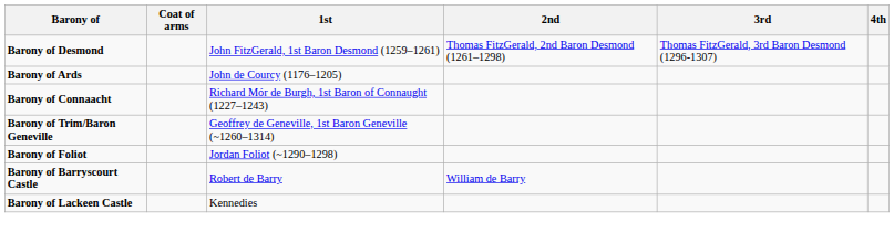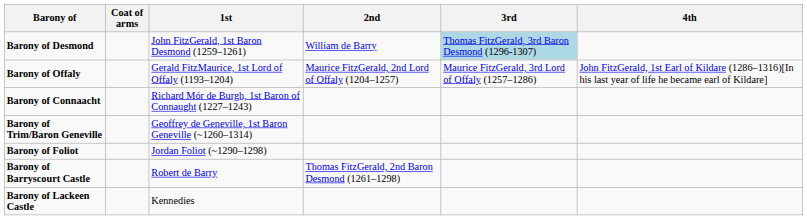Barony of Desmond | 2nd: Thomas FitzGerald, 2nd Baron Desmond (1261–1298) -> William de Barry
Barony of Desmond | 3rd: no background -> lightblue background
+ row: Barony of Offaly | Gerald FitzMaurice, 1st Lord of Offaly (1193–1204) | Maurice FitzGerald, 2nd Lord of Offaly (1204–1257) | Maurice FitzGerald, 3rd Lord of Offaly (1257–1286) | John FitzGerald, 1st Earl of Kildare (1286–1316)[In his last year of life he became earl of Kildare]
- row: Barony of Ards | John de Courcy (1176–1205)
Barony of Barryscourt Castle | 2nd: William de Barry -> Thomas FitzGerald, 2nd Baron Desmond (1261–1298)
